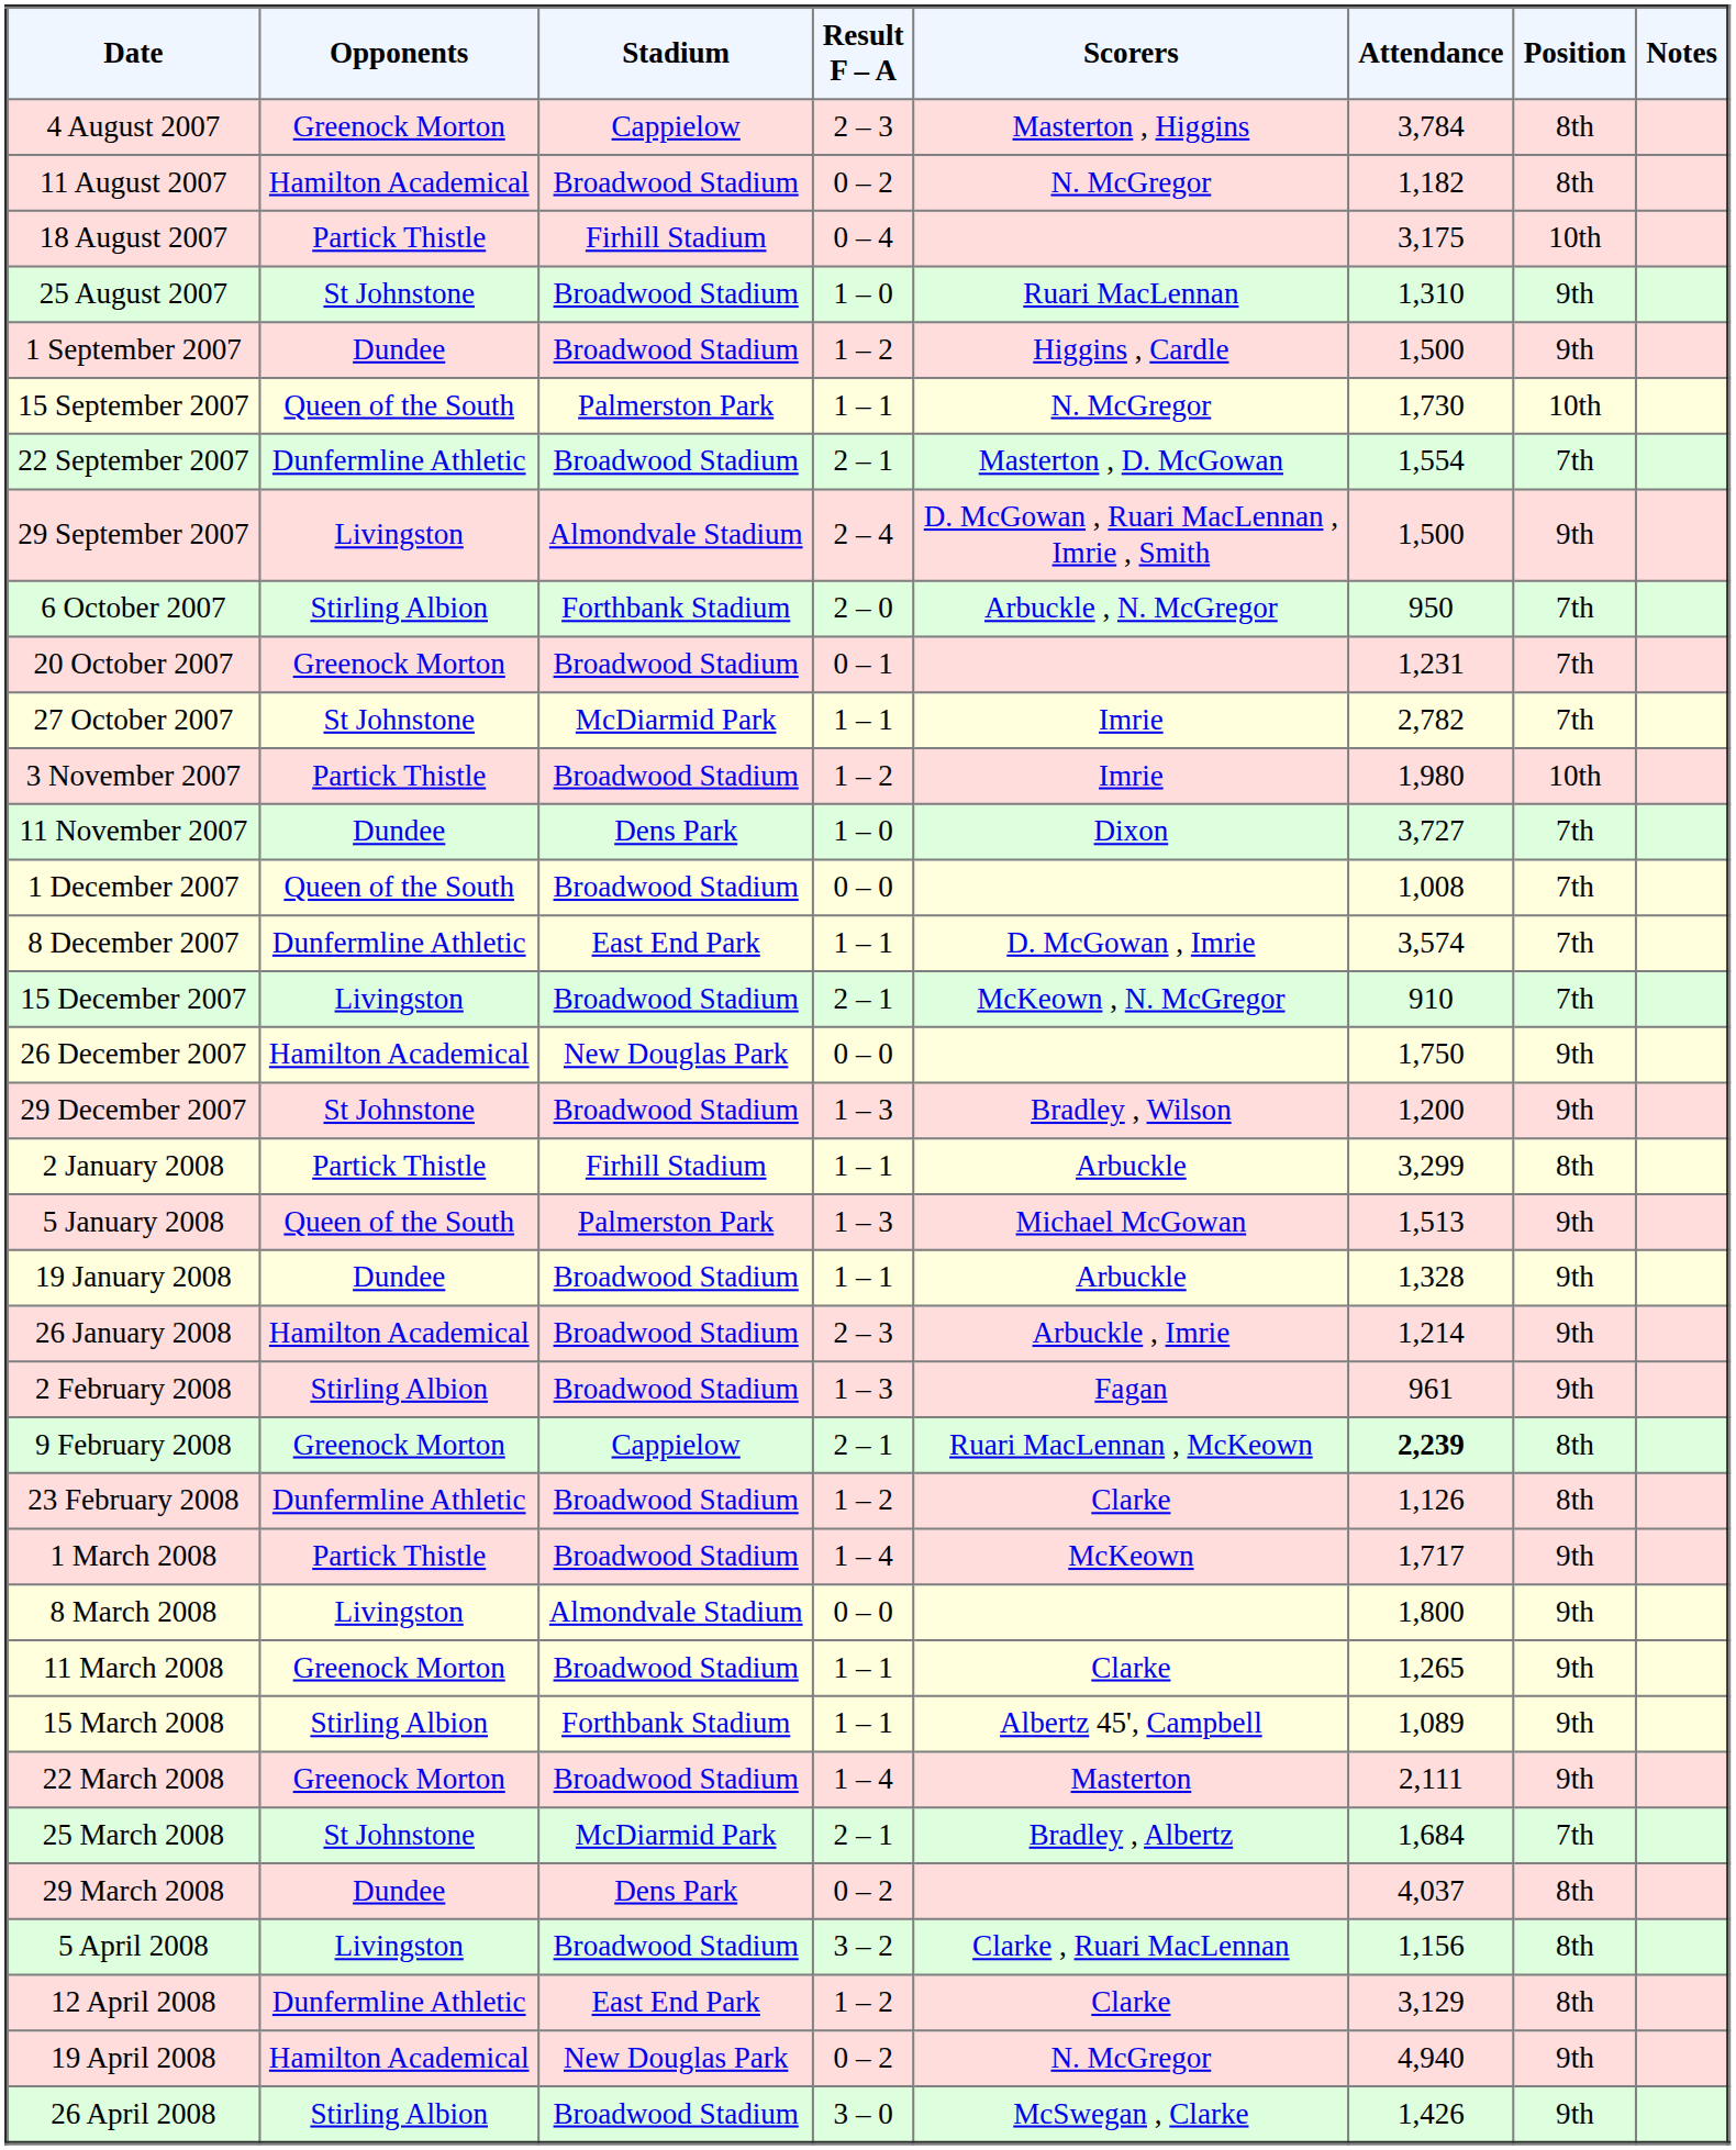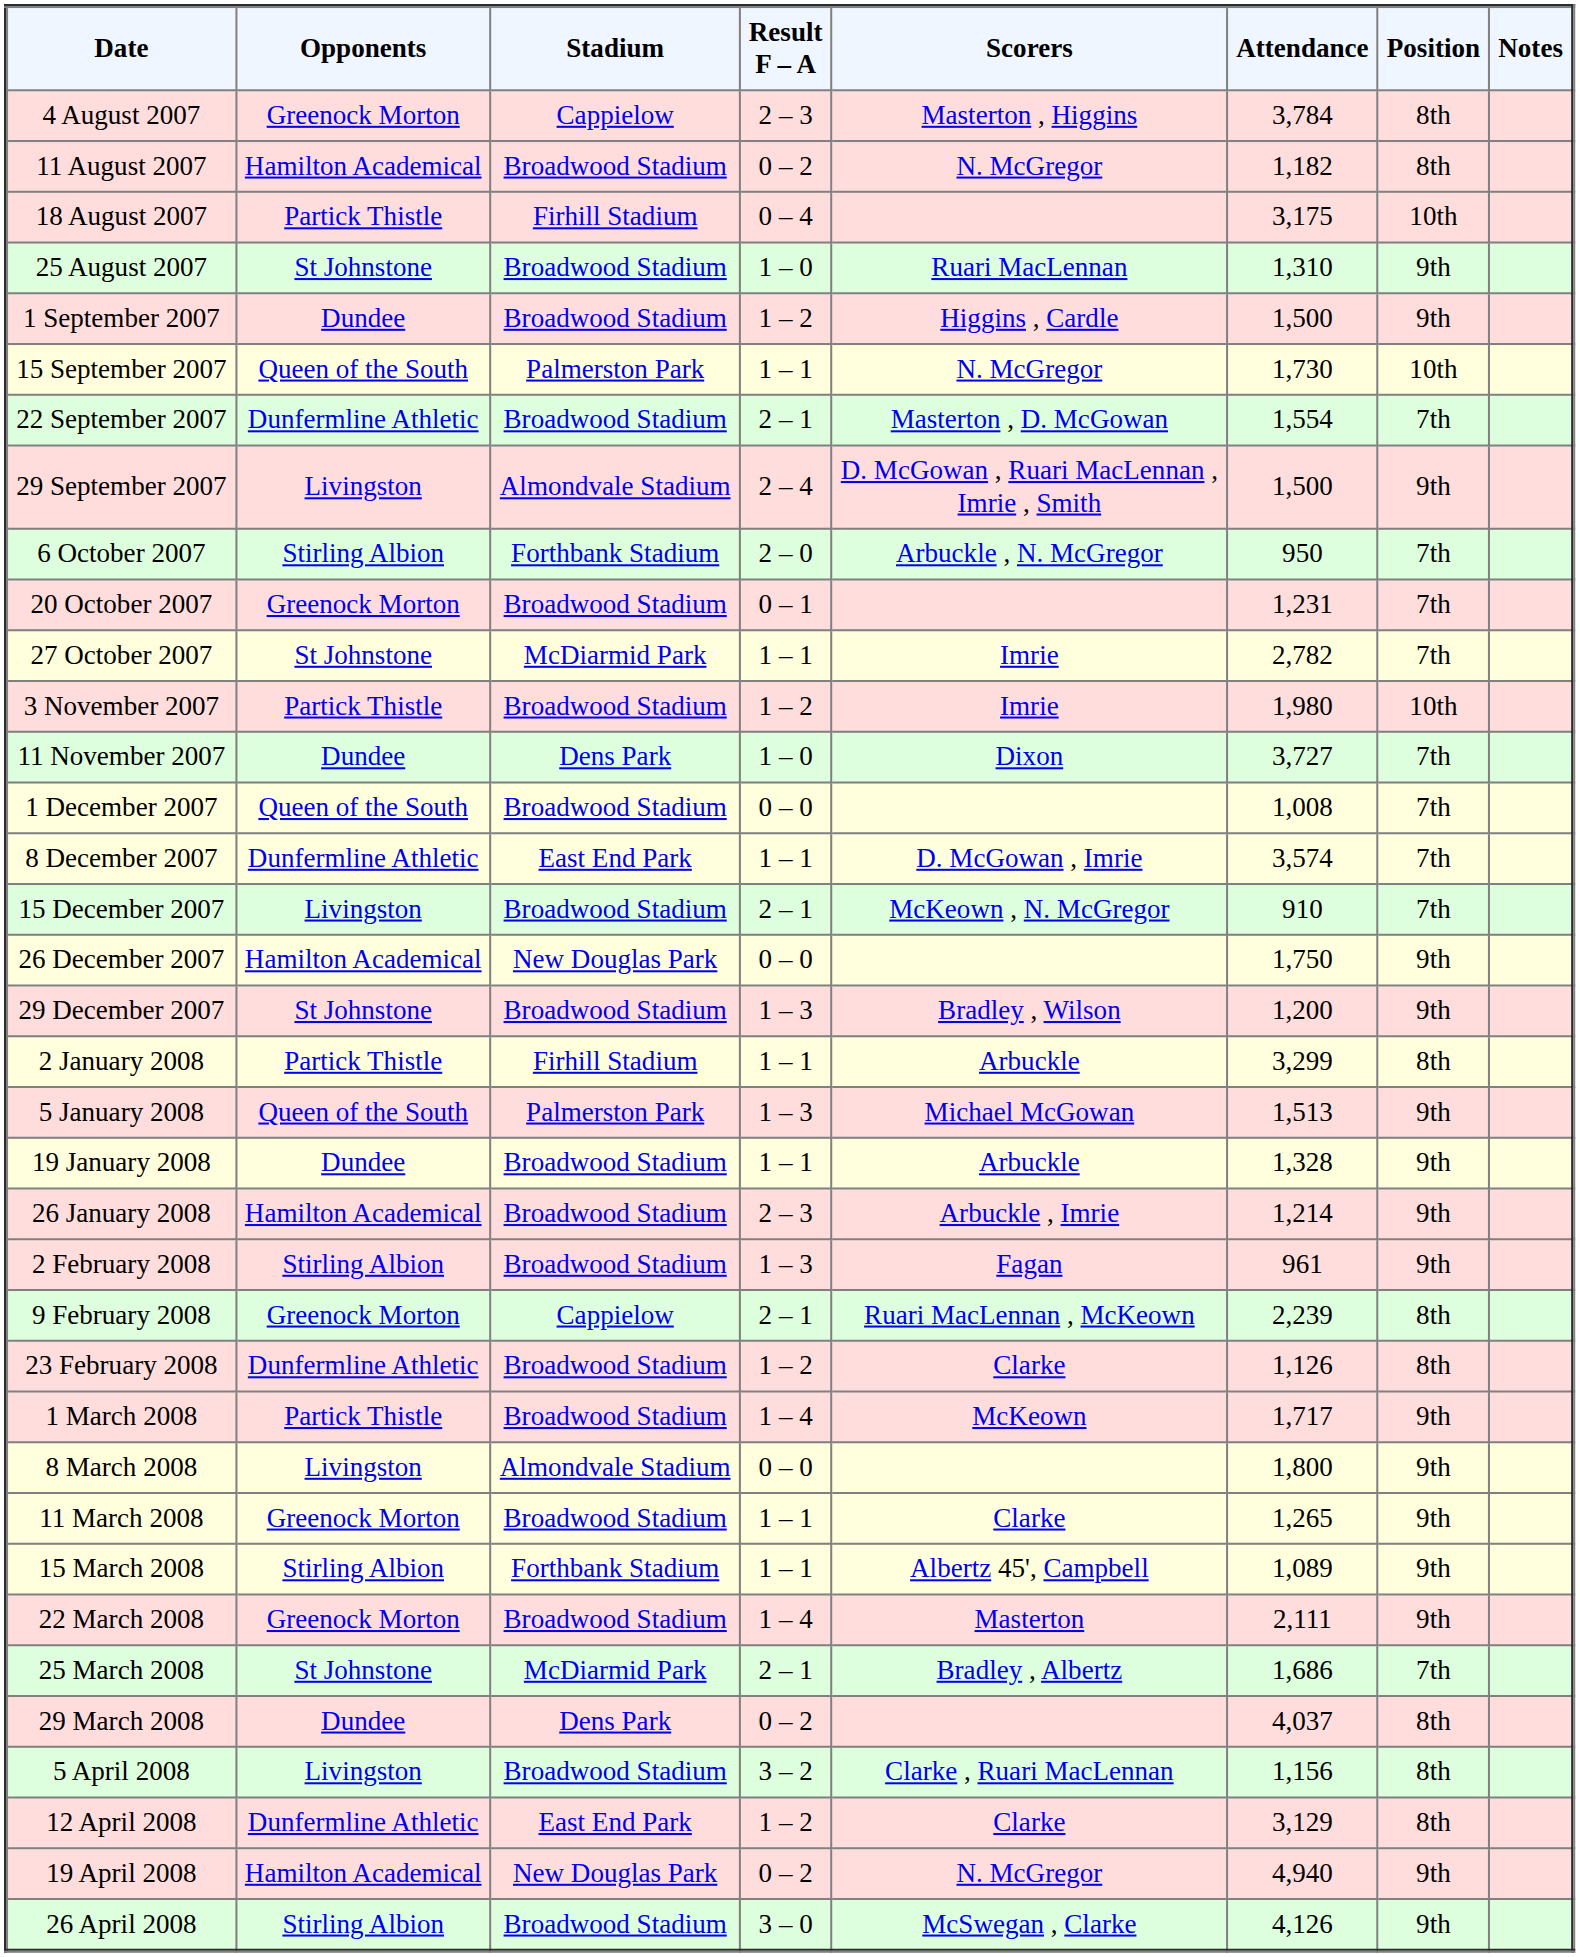9 February 2008 | Attendance: bold -> normal
25 March 2008 | Attendance: 1,684 -> 1,686
26 April 2008 | Attendance: 1,426 -> 4,126
